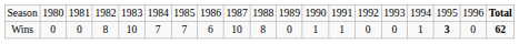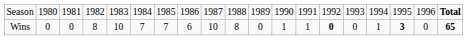Wins | column 14: normal -> bold
Wins | column 19: 62 -> 65
